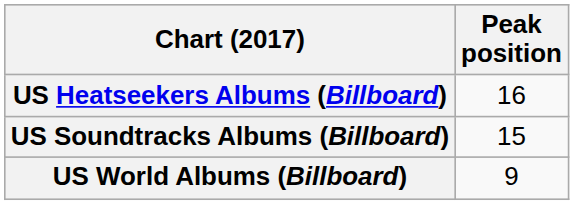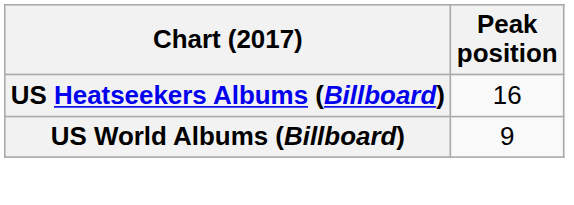- row: US Soundtracks Albums (Billboard) | 15
